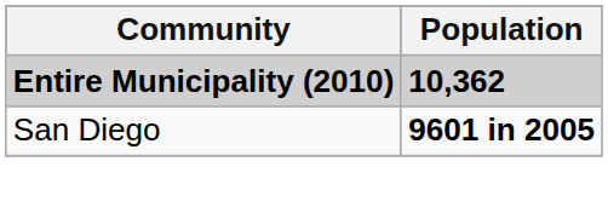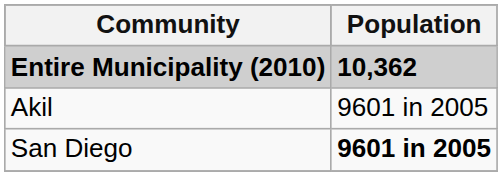+ row: Akil | 9601 in 2005
